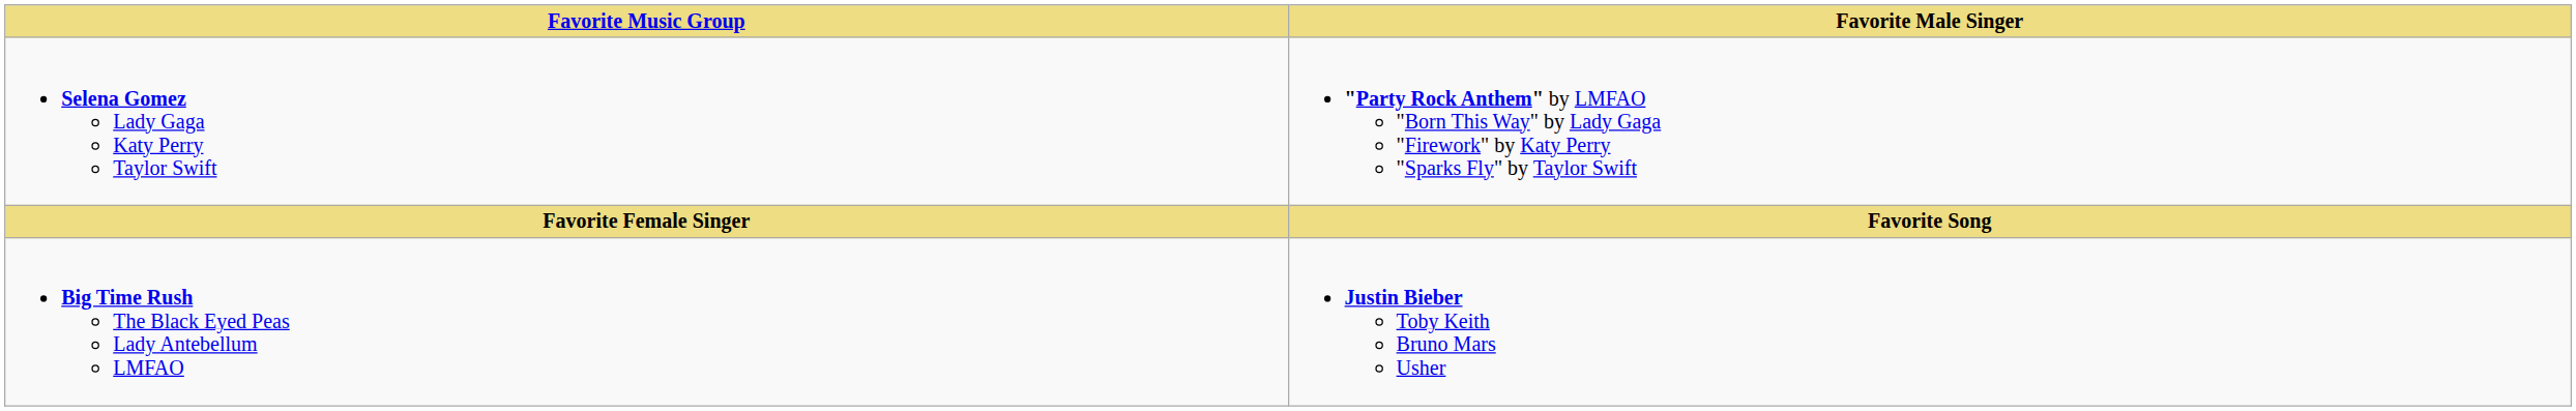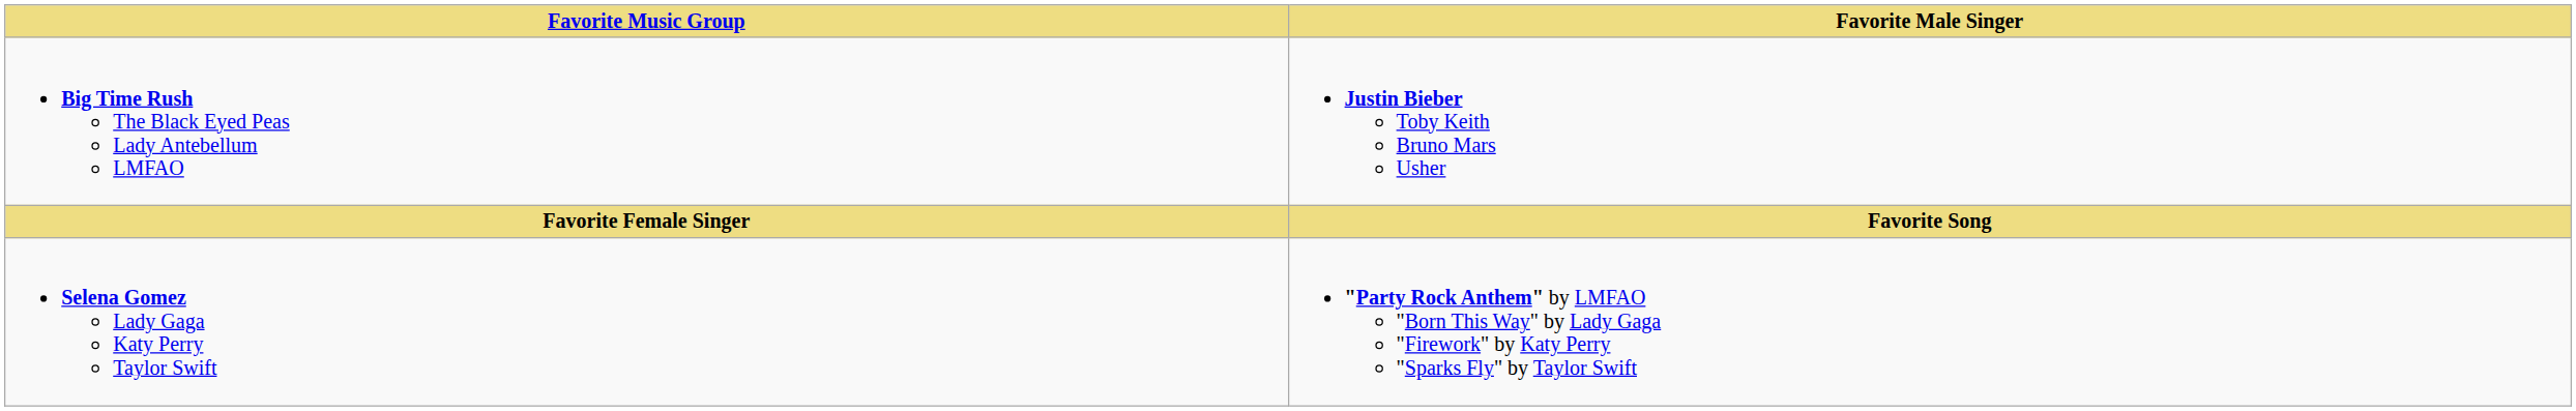rows swapped: Big Time Rush The Black Eyed Peas Lady Antebellum LMFAO <-> Selena Gomez Lady Gaga Katy Perry Taylor Swift
